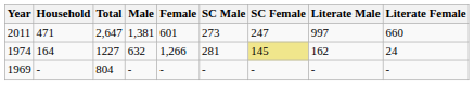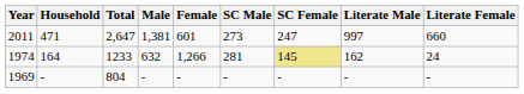1974 | Total: 1227 -> 1233
